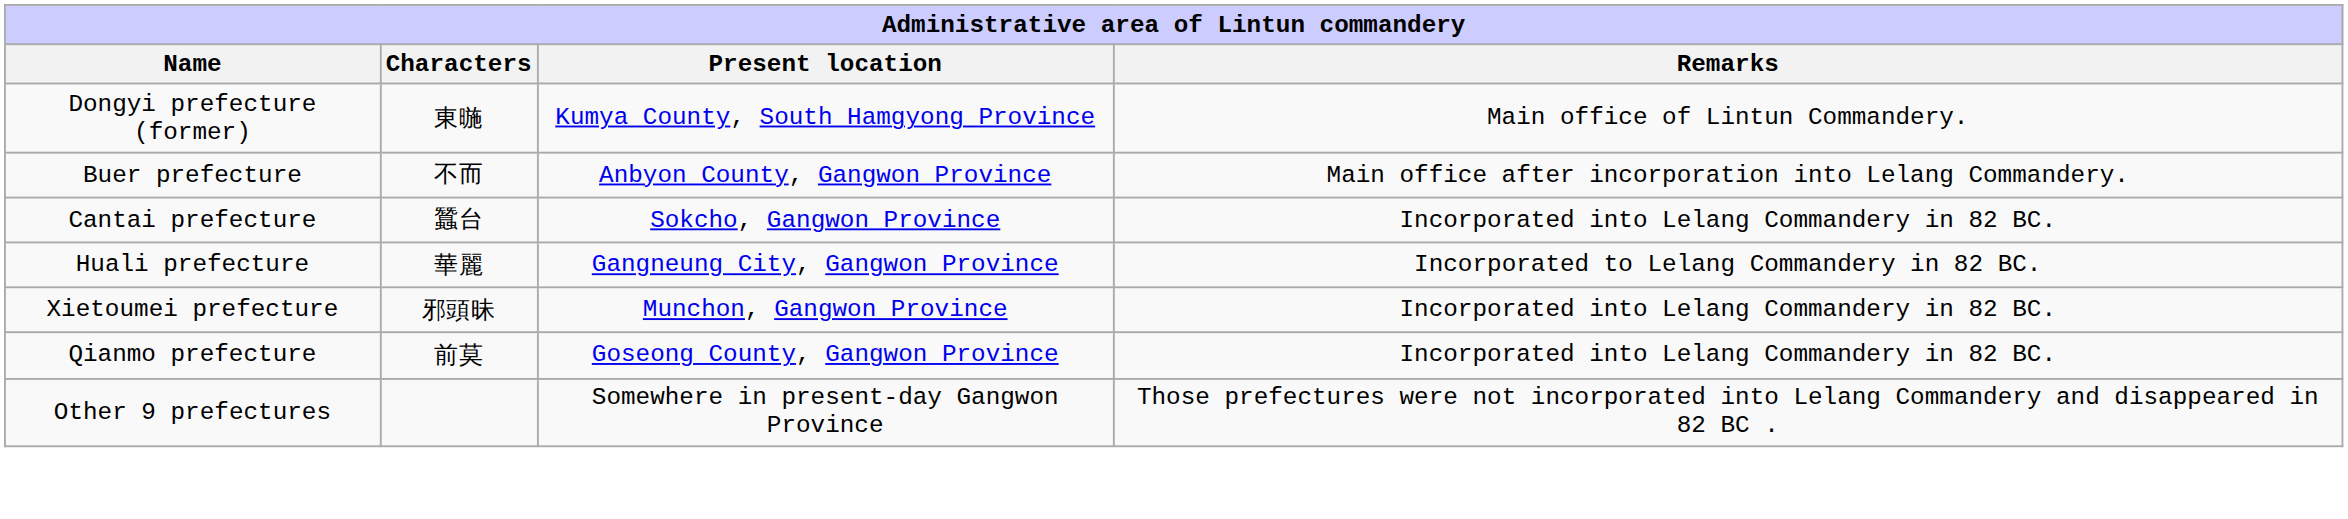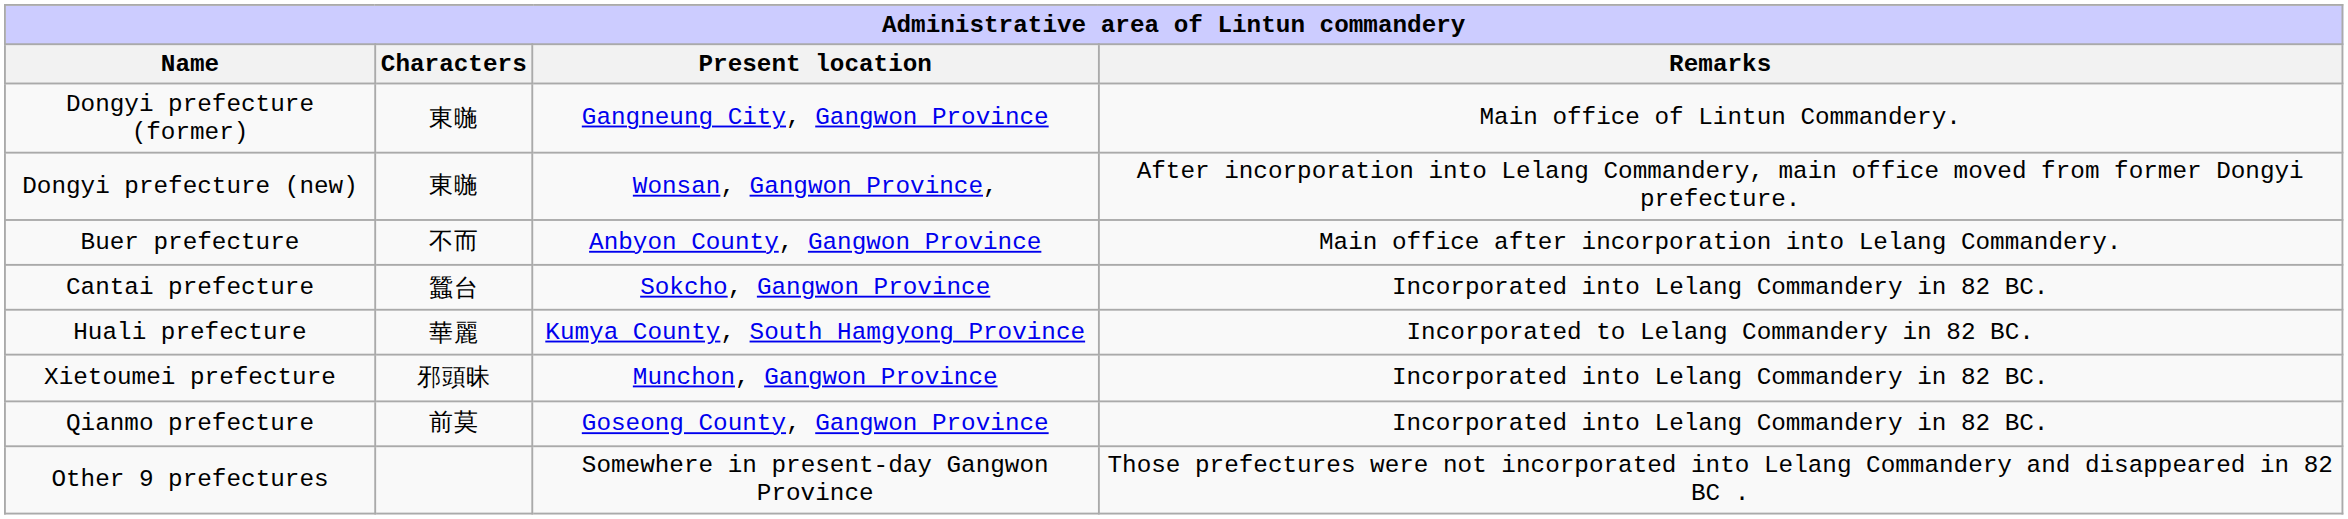Dongyi prefecture (former) | Present location: Kumya County, South Hamgyong Province -> Gangneung City, Gangwon Province
+ row: Dongyi prefecture (new) | 東暆 | Wonsan, Gangwon Province, | After incorporation into Lelang Commandery, main office moved from former Dongyi prefecture.
Huali prefecture | Present location: Gangneung City, Gangwon Province -> Kumya County, South Hamgyong Province
